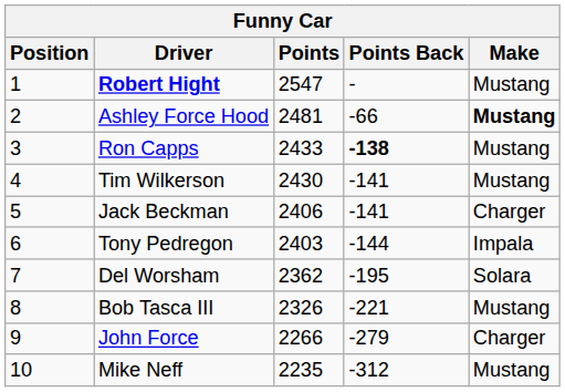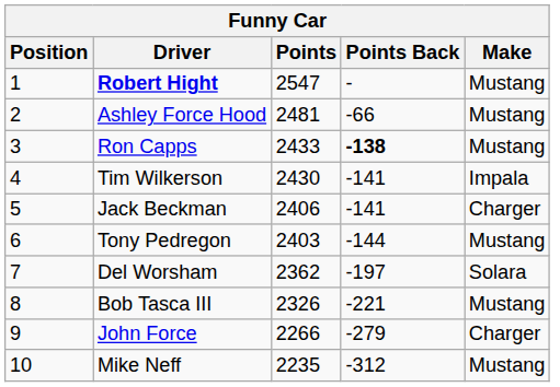Ashley Force Hood | Make: bold -> normal
Tim Wilkerson | Make: Mustang -> Impala
Tony Pedregon | Make: Impala -> Mustang
Del Worsham | Points Back: -195 -> -197
